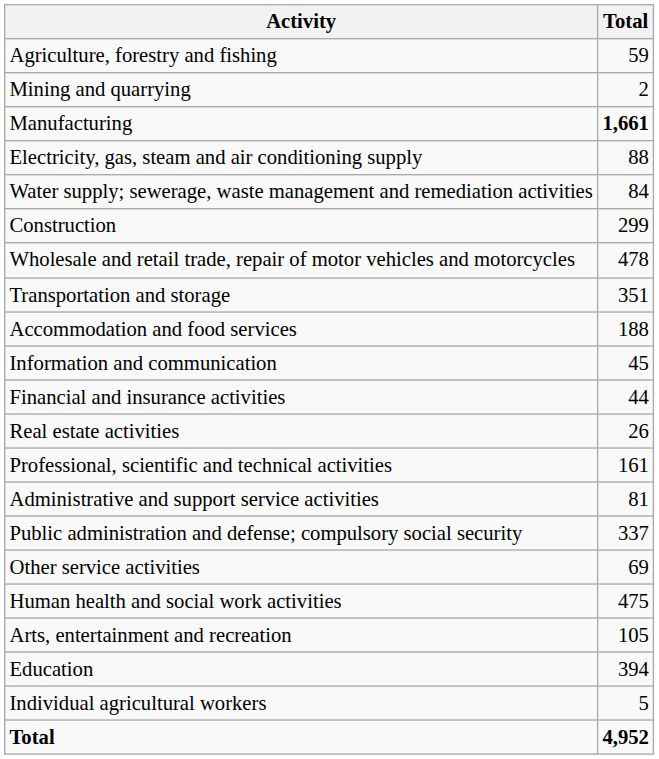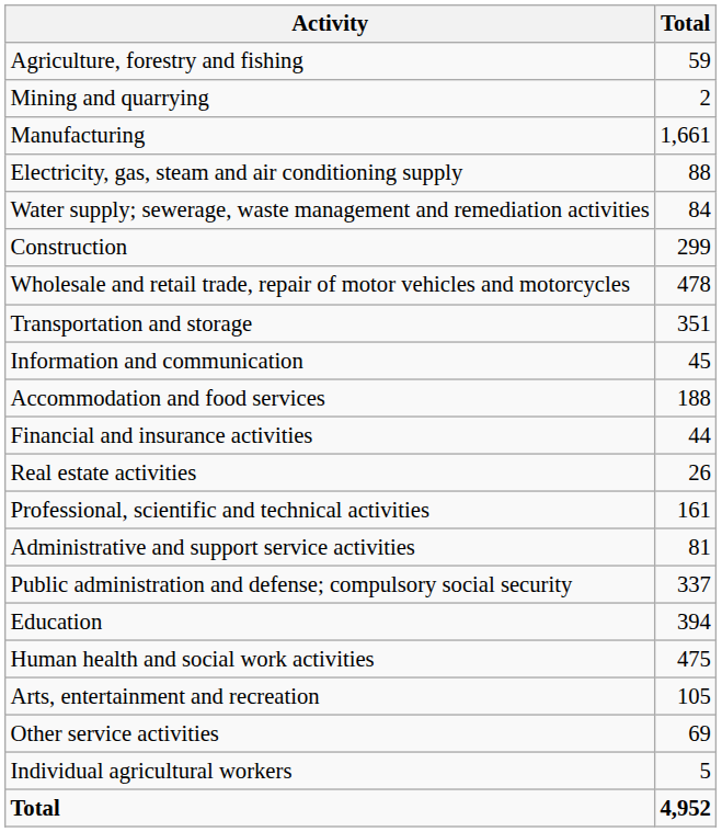Manufacturing | Total: bold -> normal
rows swapped: Accommodation and food services <-> Information and communication
rows swapped: Education <-> Other service activities
